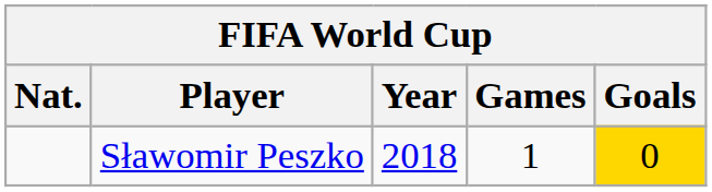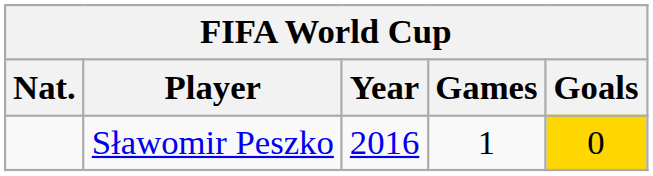Sławomir Peszko | Year: 2018 -> 2016
